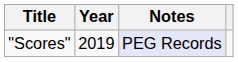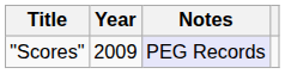"Scores" | Year: 2019 -> 2009
